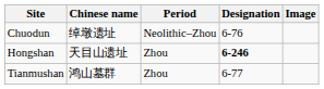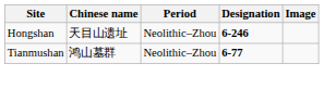- row: Chuodun | 绰墩遗址 | Neolithic–Zhou | 6-76
Hongshan | Period: Zhou -> Neolithic–Zhou
Tianmushan | Period: Zhou -> Neolithic–Zhou
Tianmushan | Designation: normal -> bold
